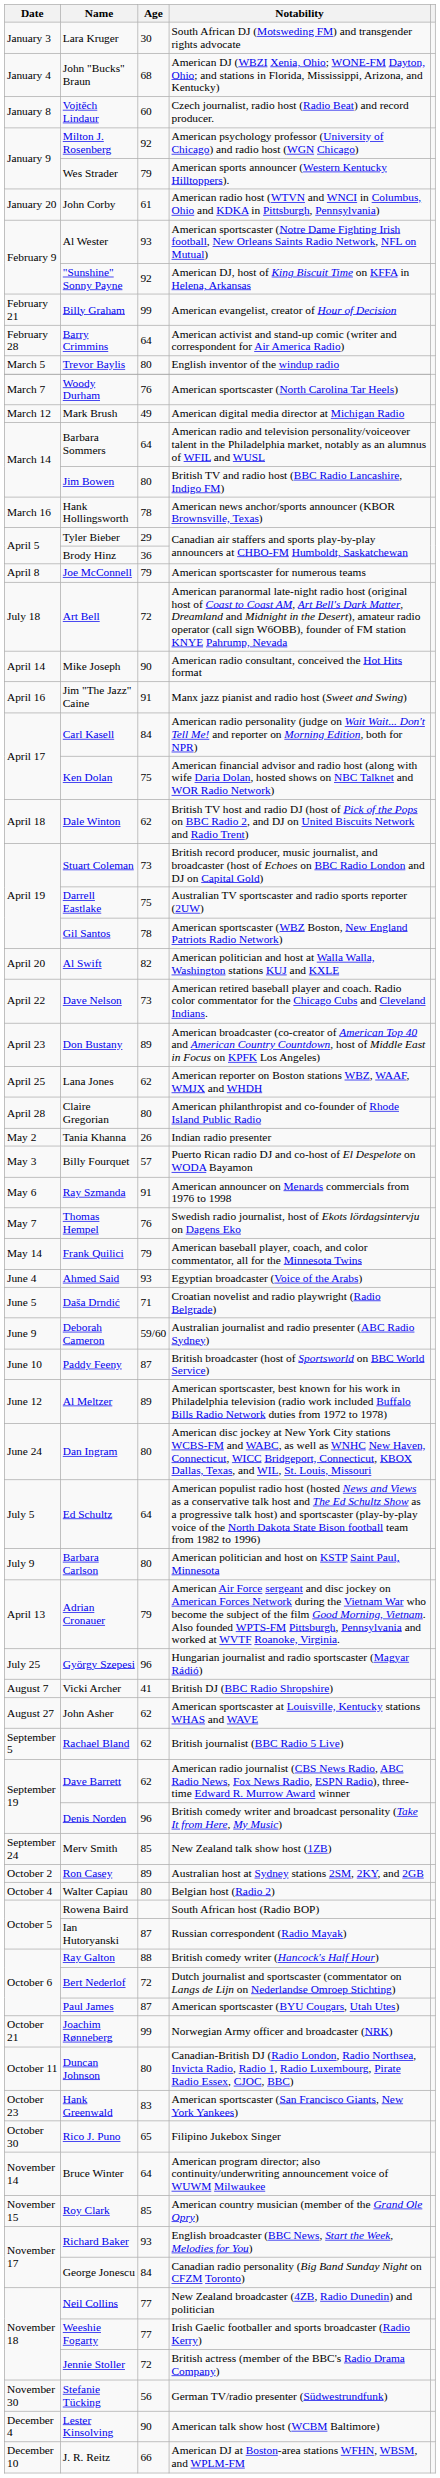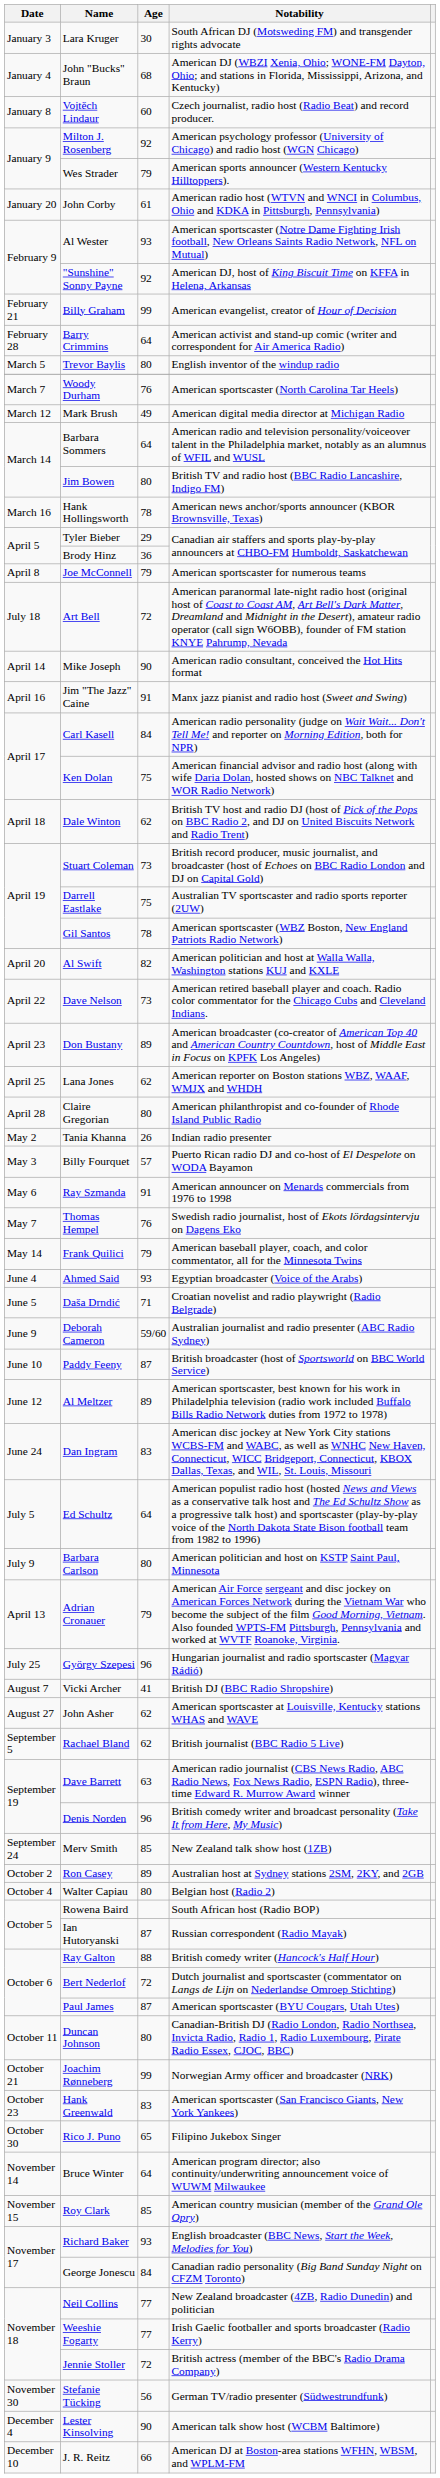Dan Ingram | Age: 80 -> 83
Dave Barrett | Age: 62 -> 63
rows swapped: Duncan Johnson <-> Joachim Rønneberg
